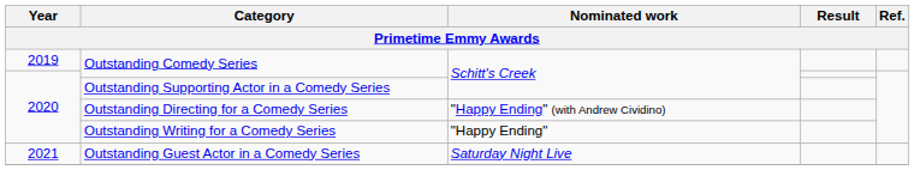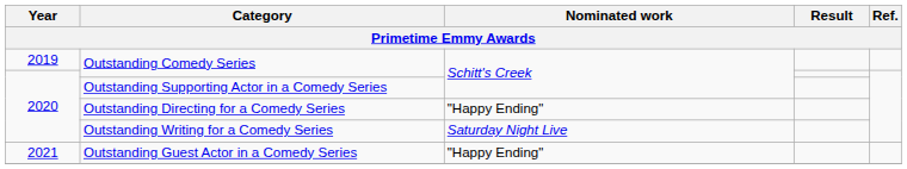Outstanding Directing for a Comedy Series | Nominated work: "Happy Ending" (with Andrew Cividino) -> "Happy Ending"
Outstanding Writing for a Comedy Series | Nominated work: "Happy Ending" -> Saturday Night Live
Outstanding Guest Actor in a Comedy Series | Nominated work: Saturday Night Live -> "Happy Ending"
